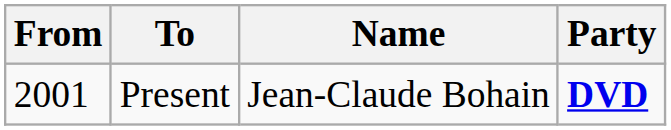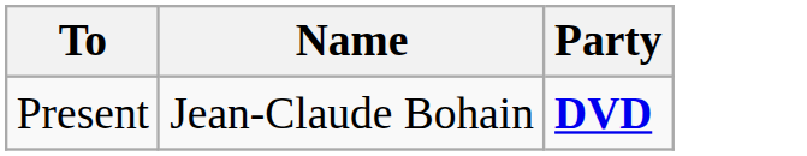- column: From | 2001
